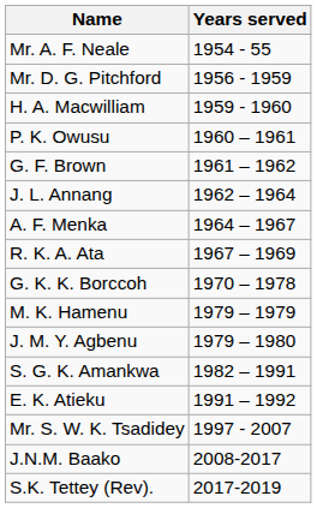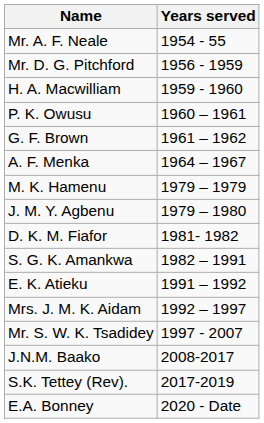- row: J. L. Annang | 1962 – 1964
- row: R. K. A. Ata | 1967 – 1969
- row: G. K. K. Borccoh | 1970 – 1978
+ row: D. K. M. Fiafor | 1981- 1982
+ row: Mrs. J. M. K. Aidam | 1992 – 1997
+ row: E.A. Bonney | 2020 - Date
